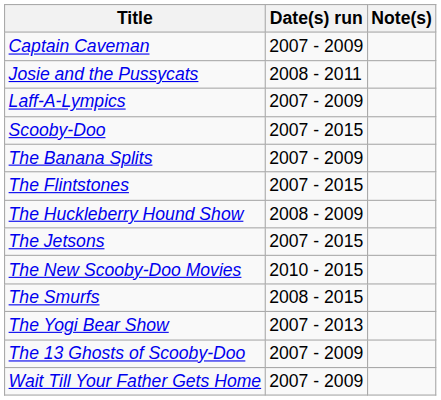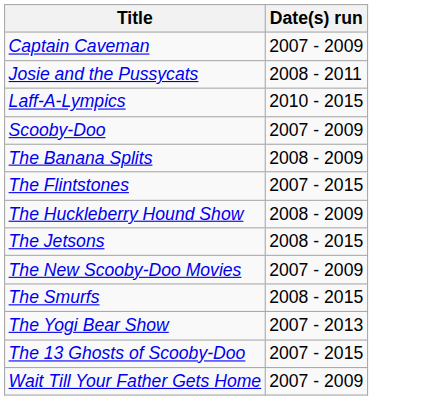- column: Note(s)
Laff-A-Lympics | Date(s) run: 2007 - 2009 -> 2010 - 2015
Scooby-Doo | Date(s) run: 2007 - 2015 -> 2007 - 2009
The Banana Splits | Date(s) run: 2007 - 2009 -> 2008 - 2009
The Jetsons | Date(s) run: 2007 - 2015 -> 2008 - 2015
The New Scooby-Doo Movies | Date(s) run: 2010 - 2015 -> 2007 - 2009
The 13 Ghosts of Scooby-Doo | Date(s) run: 2007 - 2009 -> 2007 - 2015
